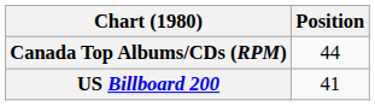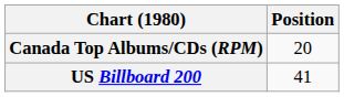Canada Top Albums/CDs (RPM) | Position: 44 -> 20
